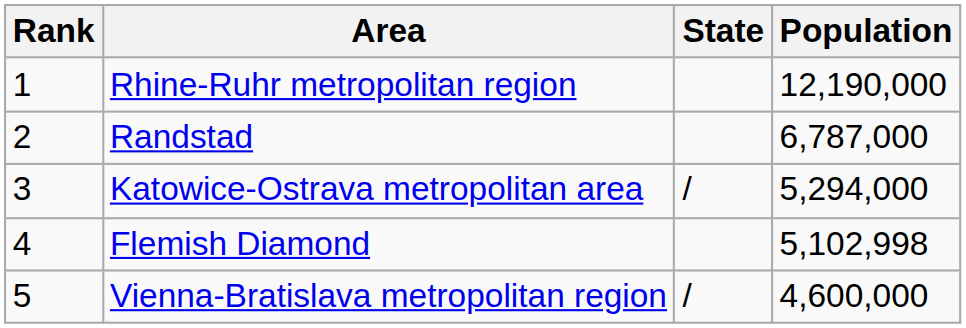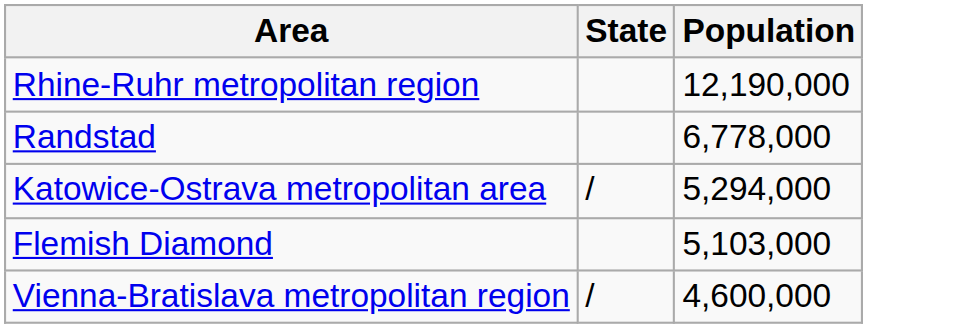- column: Rank | 1 | 2 | 3 | 4 | 5
Randstad | Population: 6,787,000 -> 6,778,000
Flemish Diamond | Population: 5,102,998 -> 5,103,000
